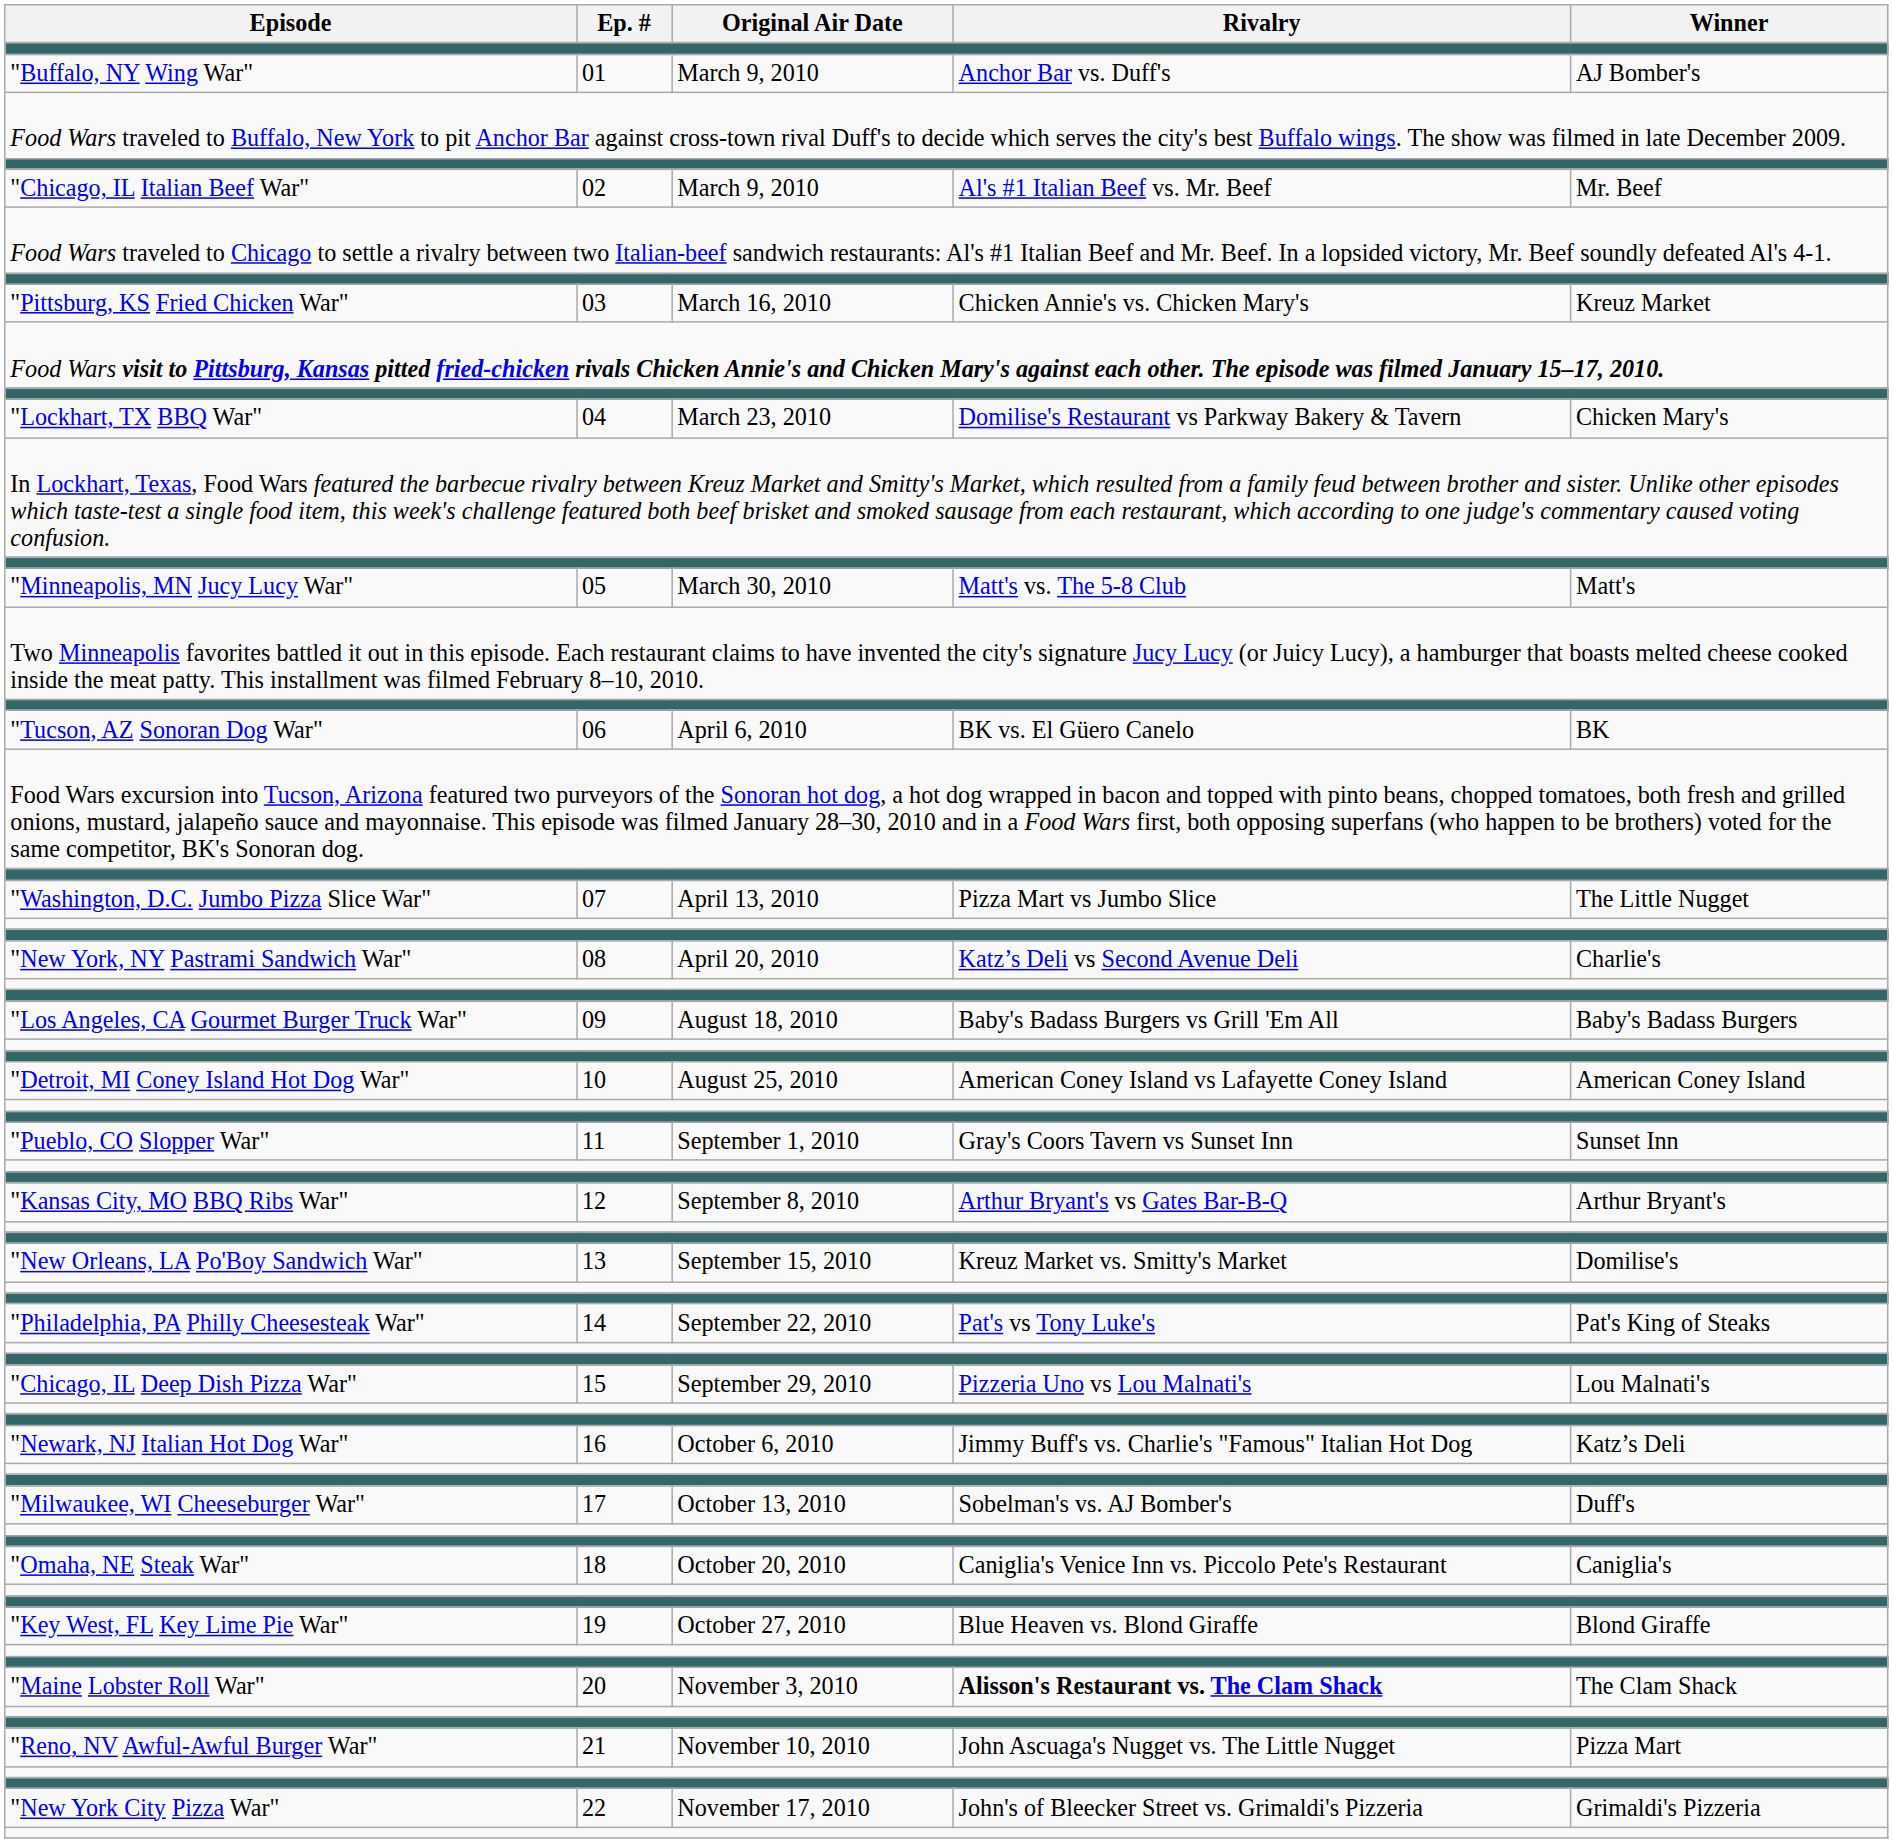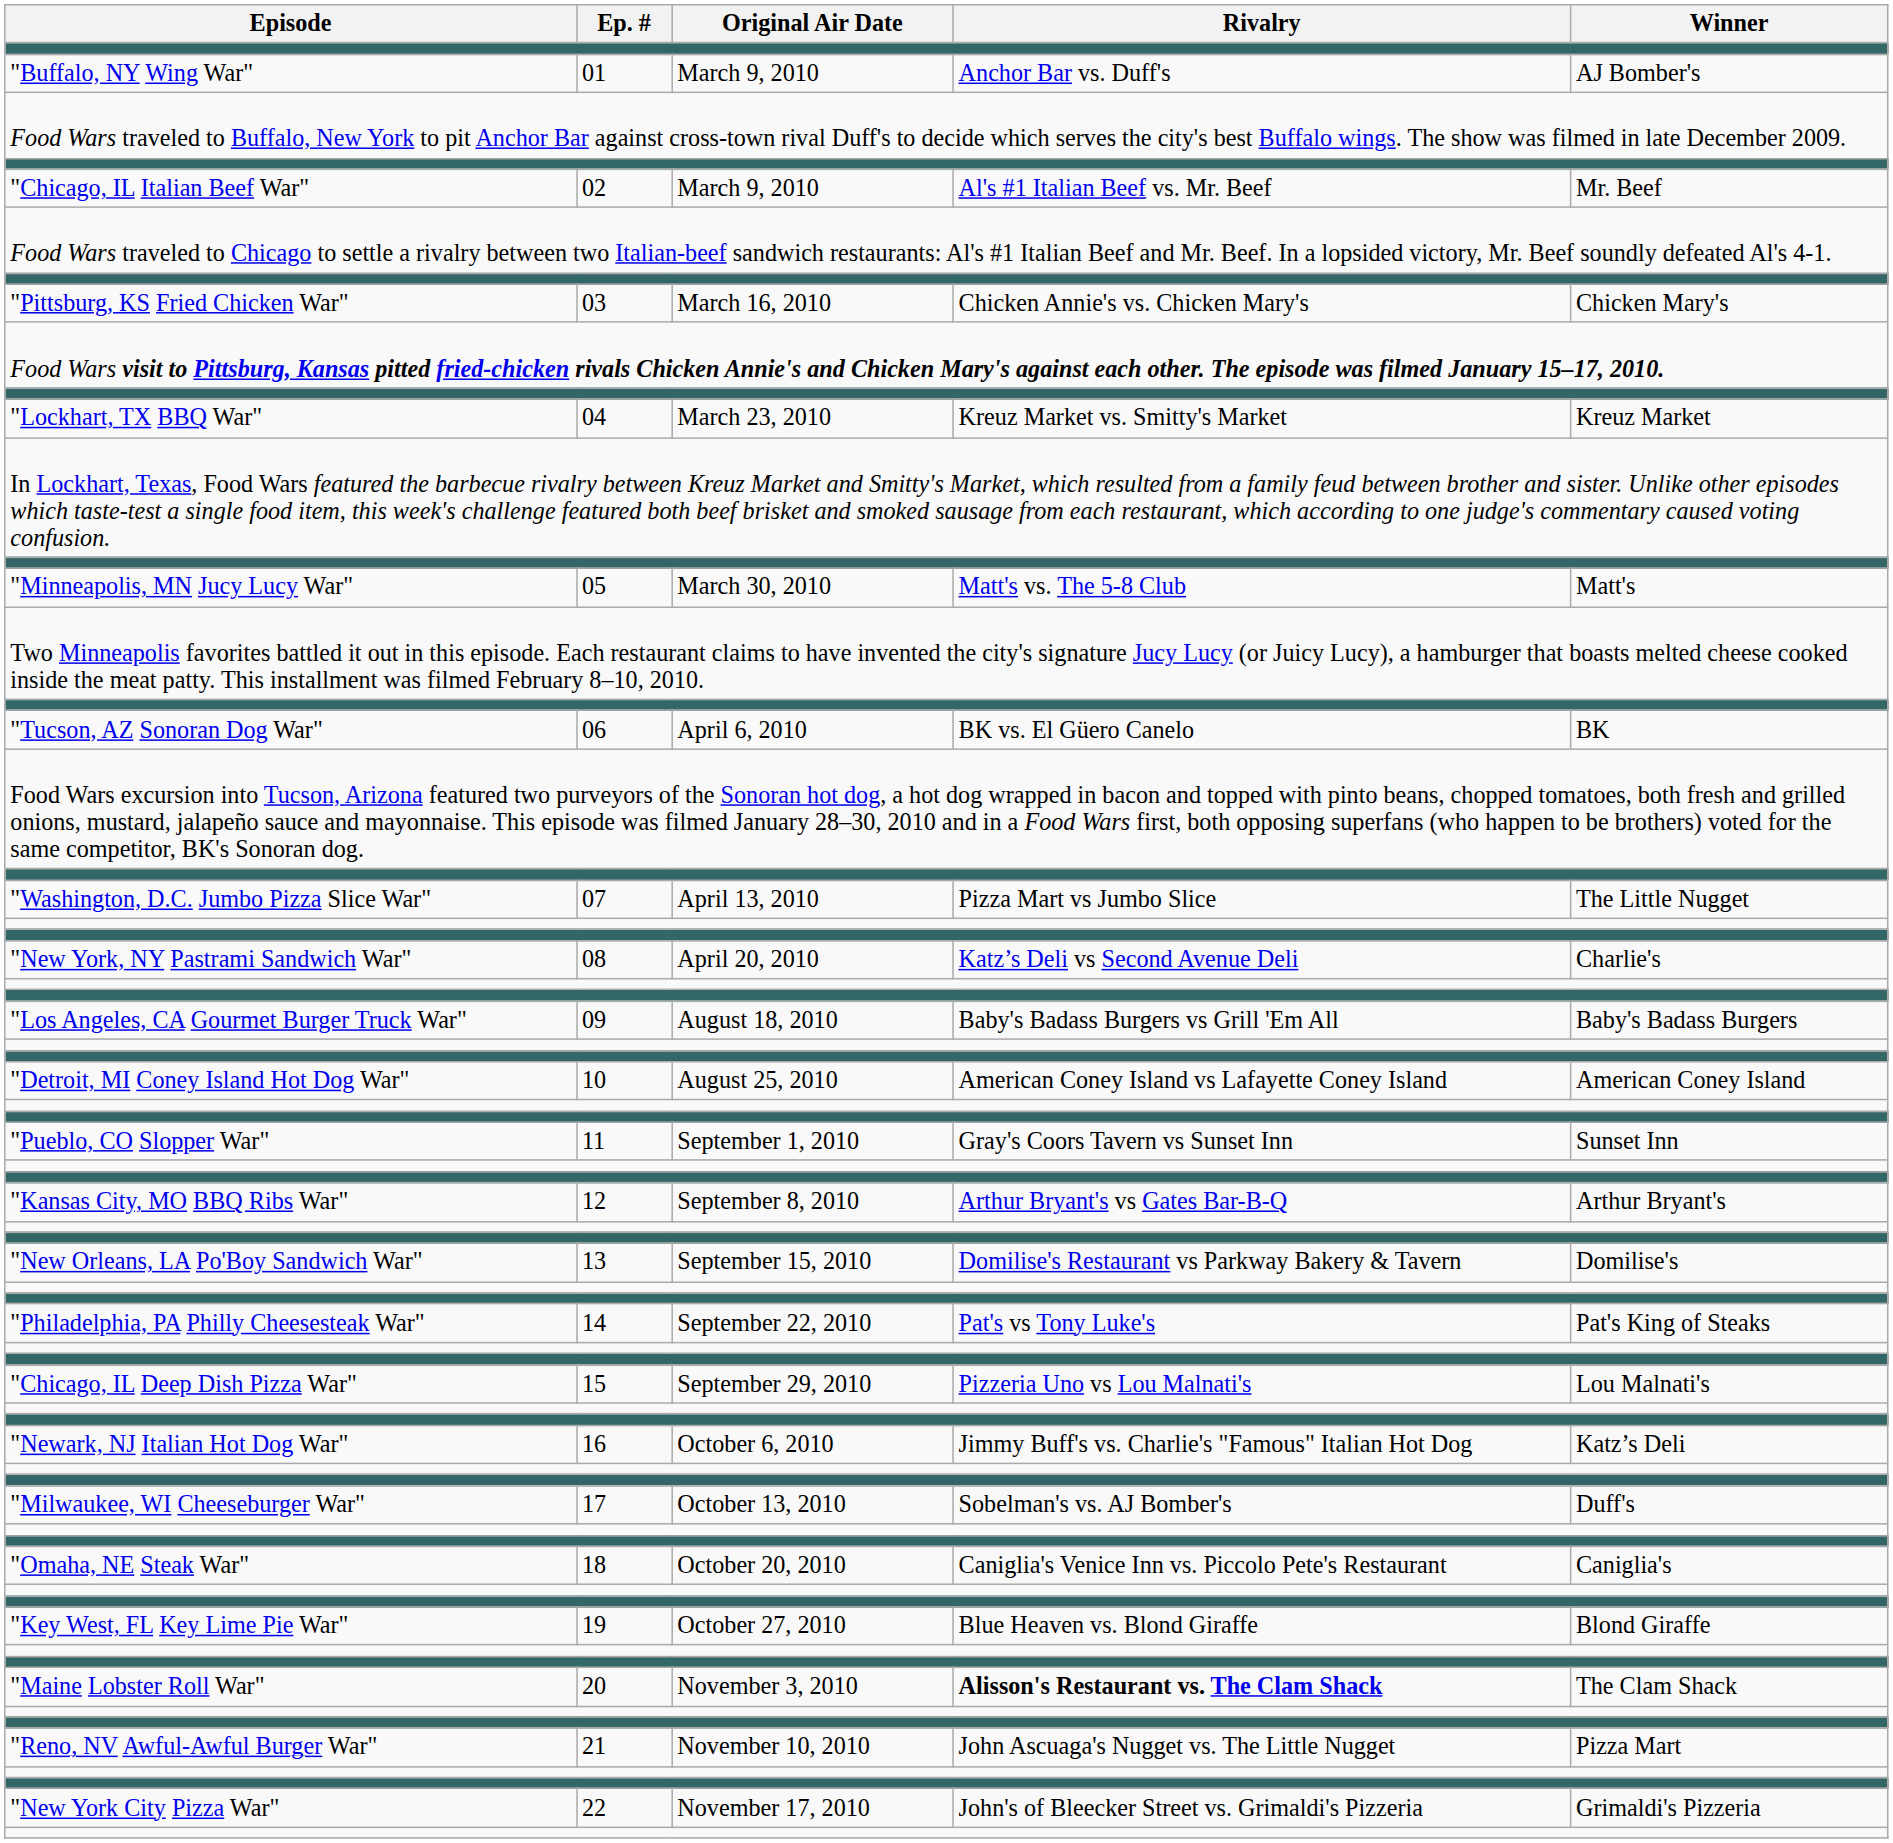"Pittsburg, KS Fried Chicken War" | Winner: Kreuz Market -> Chicken Mary's
"Lockhart, TX BBQ War" | Rivalry: Domilise's Restaurant vs Parkway Bakery & Tavern -> Kreuz Market vs. Smitty's Market
"Lockhart, TX BBQ War" | Winner: Chicken Mary's -> Kreuz Market
"New Orleans, LA Po'Boy Sandwich War" | Rivalry: Kreuz Market vs. Smitty's Market -> Domilise's Restaurant vs Parkway Bakery & Tavern
